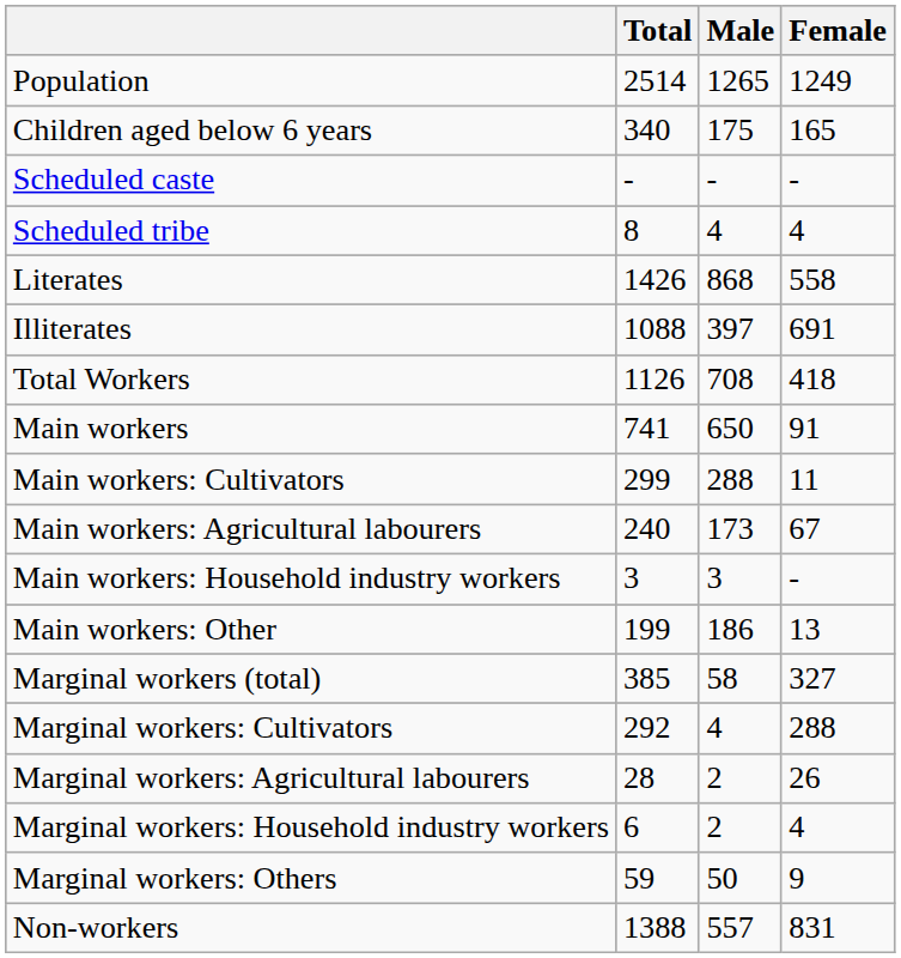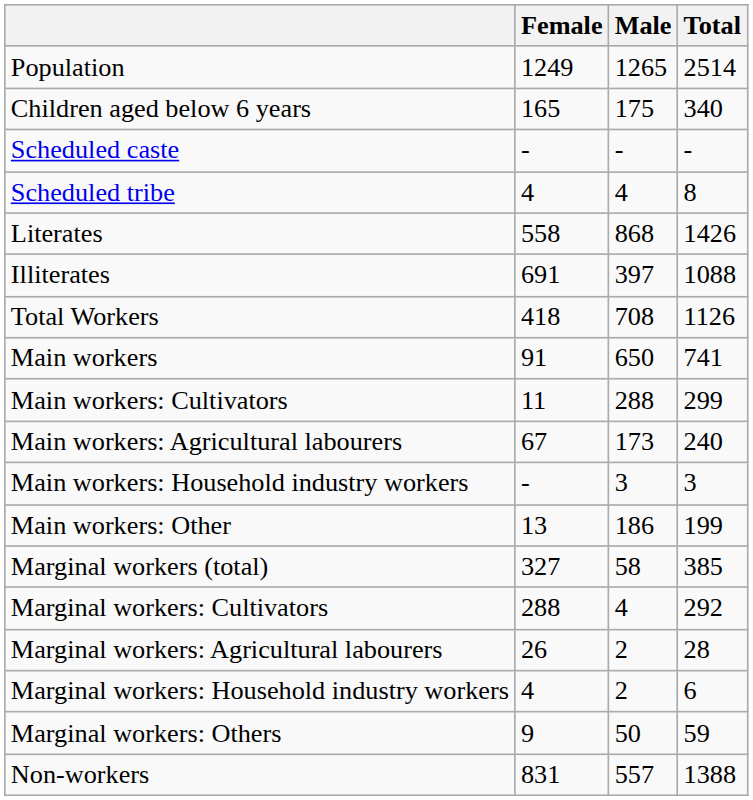columns swapped: Total <-> Female
